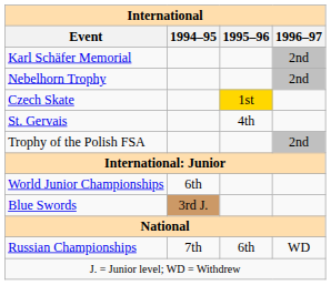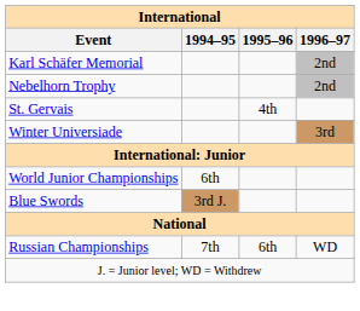- row: Czech Skate | 1st
- row: Trophy of the Polish FSA | 2nd
+ row: Winter Universiade | 3rd
